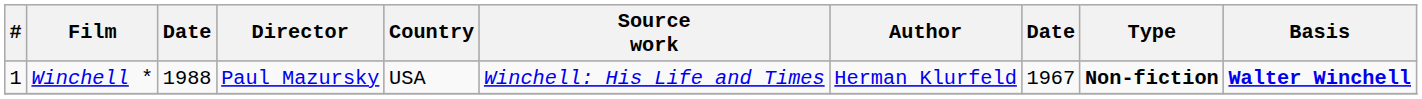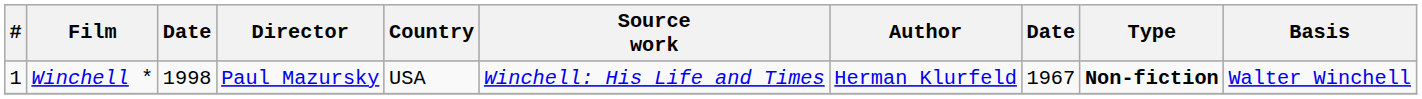Winchell * | column 3: 1988 -> 1998
Winchell * | Basis: bold -> normal
